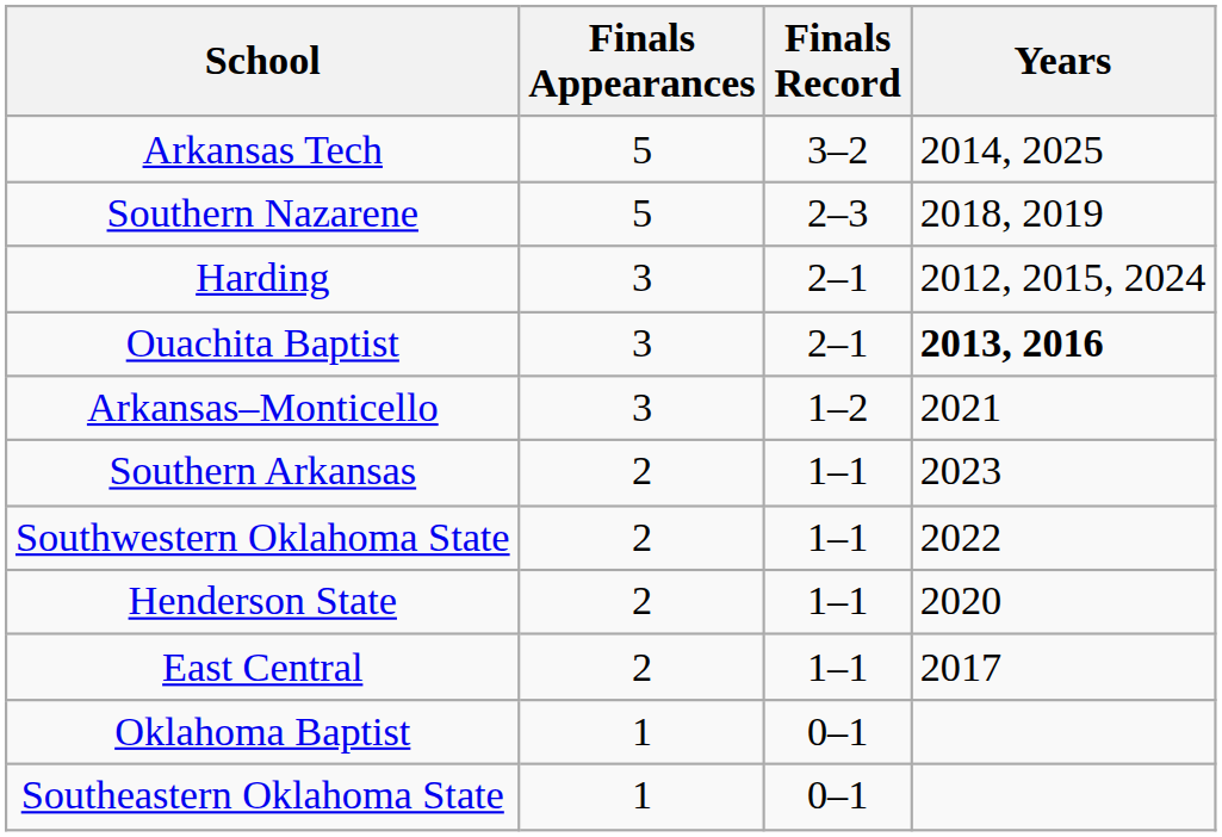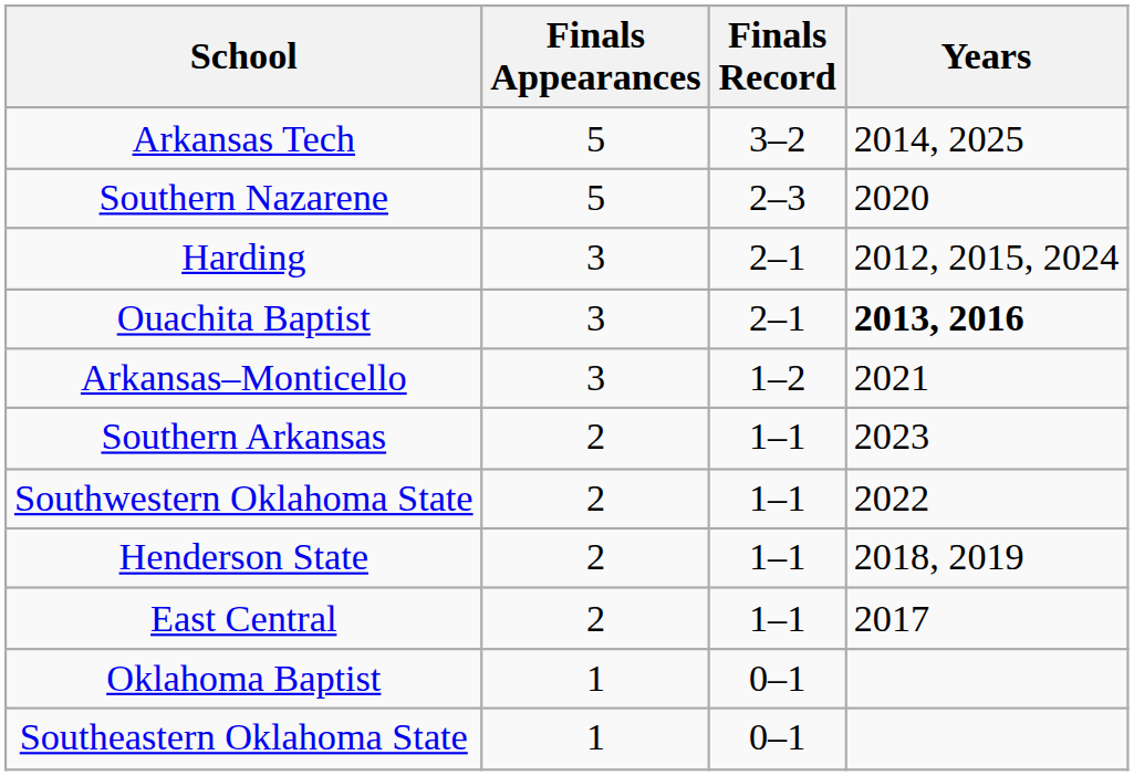Southern Nazarene | Years: 2018, 2019 -> 2020
Henderson State | Years: 2020 -> 2018, 2019
